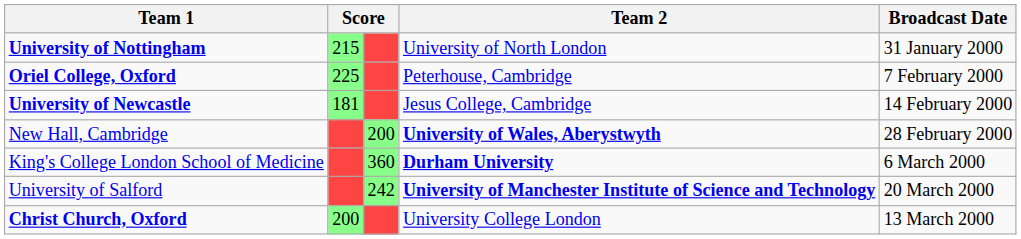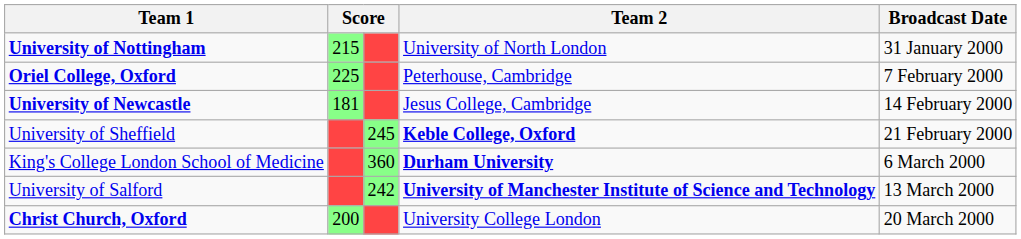+ row: University of Sheffield | 245 | Keble College, Oxford | 21 February 2000
- row: New Hall, Cambridge | 200 | University of Wales, Aberystwyth | 28 February 2000
University of Salford | Broadcast Date: 20 March 2000 -> 13 March 2000
Christ Church, Oxford | Broadcast Date: 13 March 2000 -> 20 March 2000
